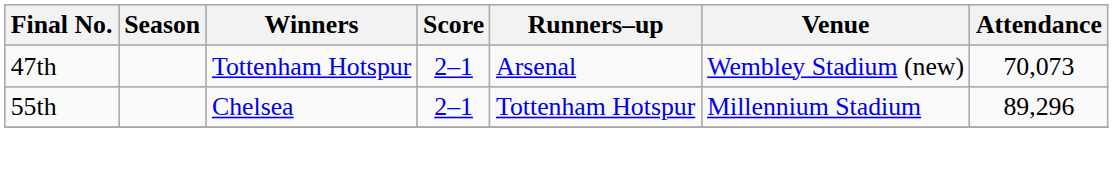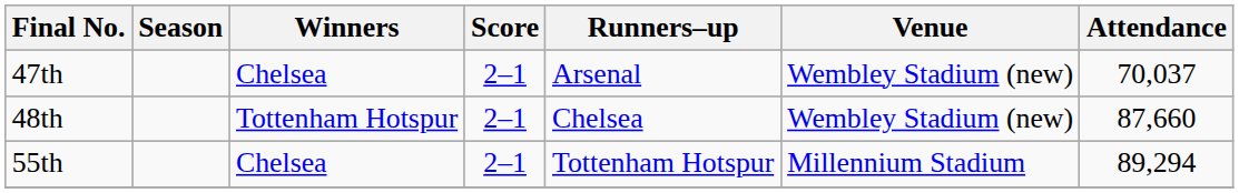47th | Winners: Tottenham Hotspur -> Chelsea
47th | Attendance: 70,073 -> 70,037
+ row: 48th | Tottenham Hotspur | 2–1 | Chelsea | Wembley Stadium (new) | 87,660
55th | Attendance: 89,296 -> 89,294
